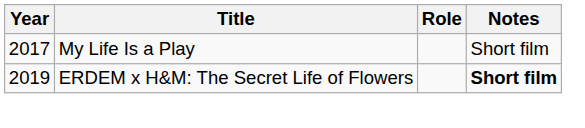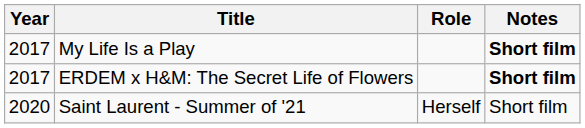My Life Is a Play | Notes: normal -> bold
ERDEM x H&M: The Secret Life of Flowers | Year: 2019 -> 2017
+ row: 2020 | Saint Laurent - Summer of '21 | Herself | Short film
